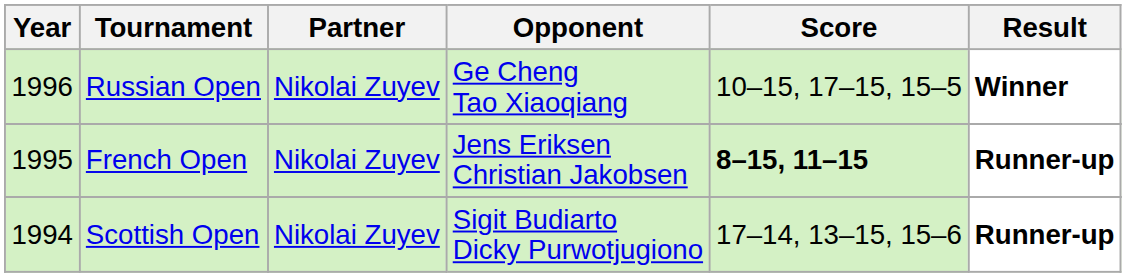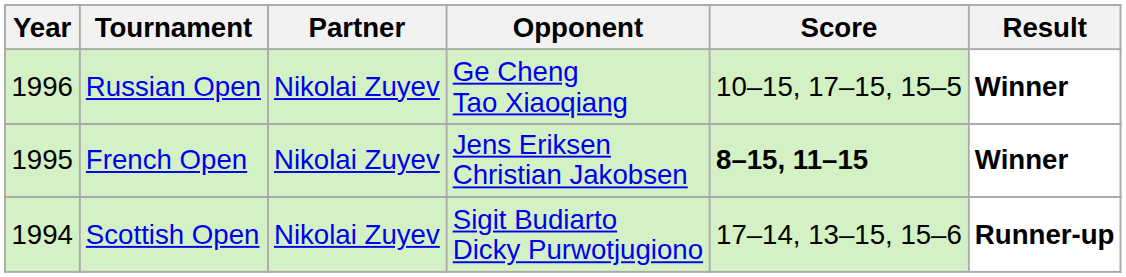French Open | Result: Runner-up -> Winner
